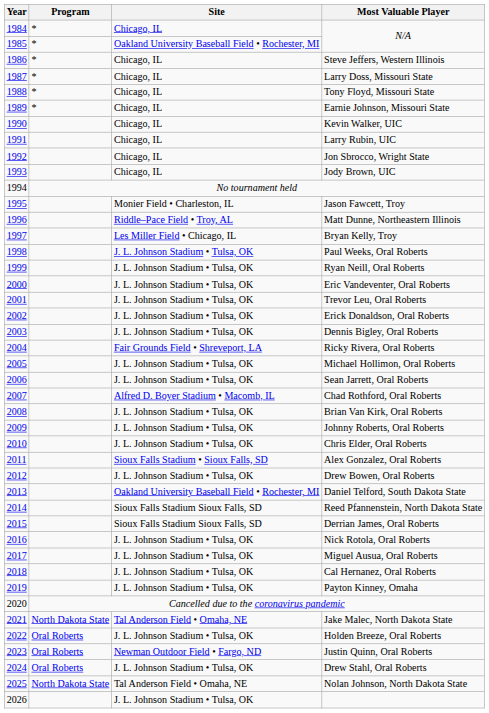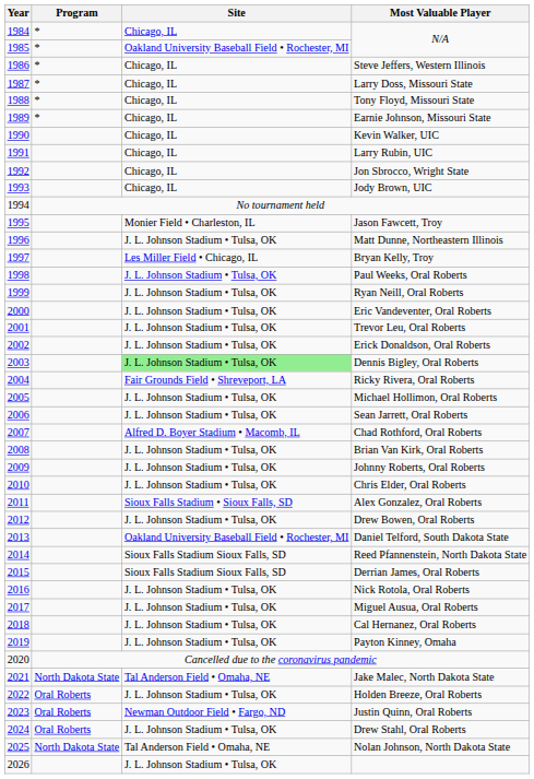Matt Dunne, Northeastern Illinois | Site: Riddle–Pace Field • Troy, AL -> J. L. Johnson Stadium • Tulsa, OK
Dennis Bigley, Oral Roberts | Site: no background -> lightgreen background
